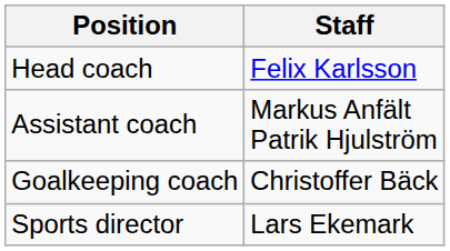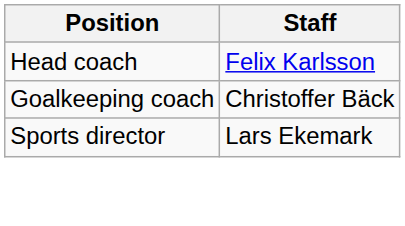- row: Assistant coach | Markus Anfält Patrik Hjulström
